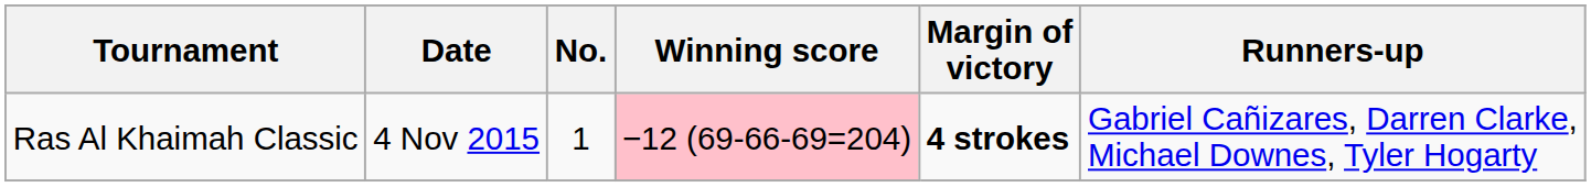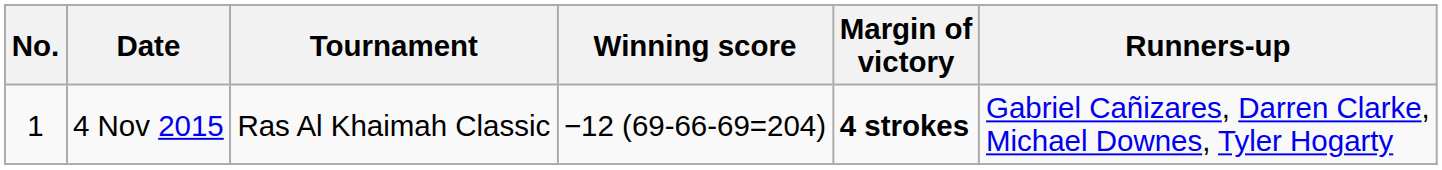columns swapped: No. <-> Tournament
4 Nov 2015 | Winning score: pink background -> no background
